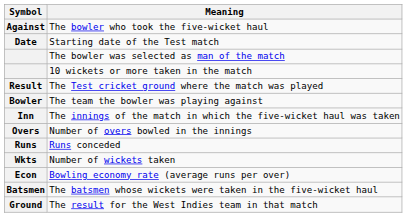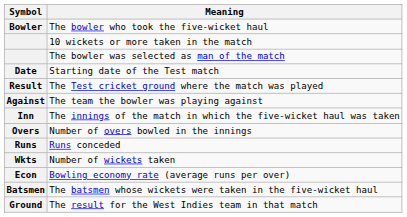The bowler who took the five-wicket haul | Symbol: Against -> Bowler
rows swapped: 10 wickets or more taken in the match <-> Starting date of the Test match
The team the bowler was playing against | Symbol: Bowler -> Against
